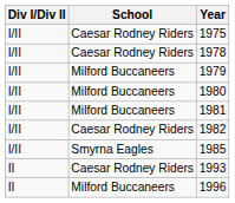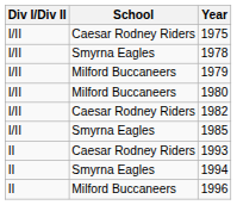1978 | School: Caesar Rodney Riders -> Smyrna Eagles
- row: I/II | Milford Buccaneers | 1981
+ row: II | Smyrna Eagles | 1994
